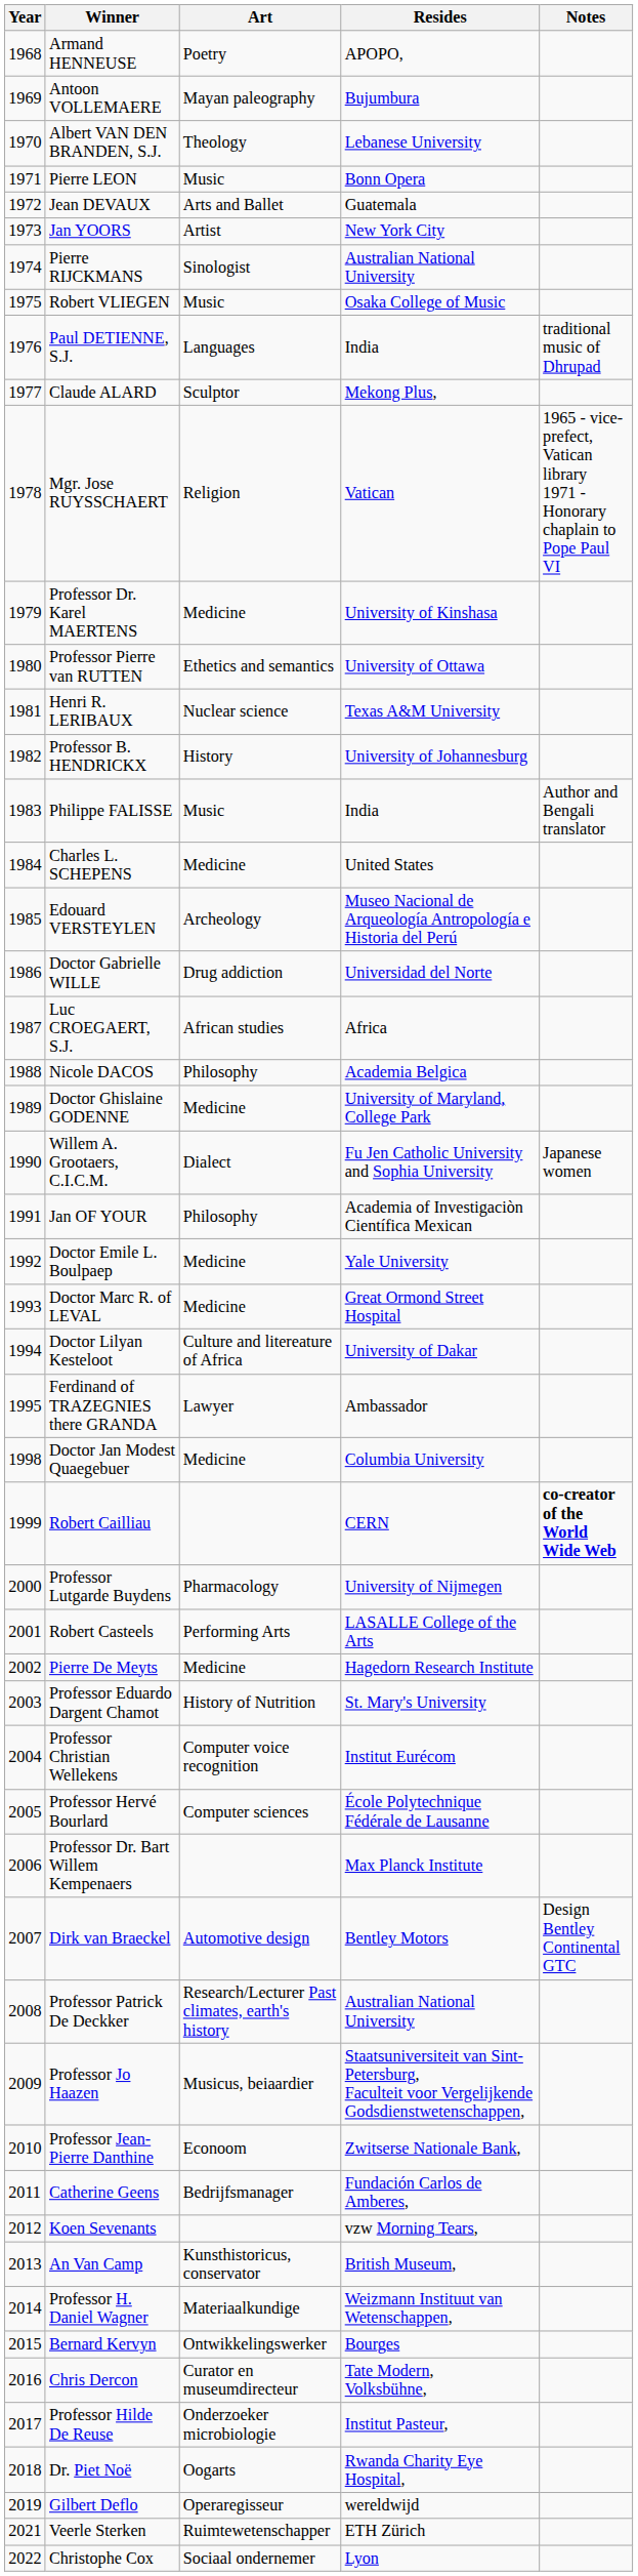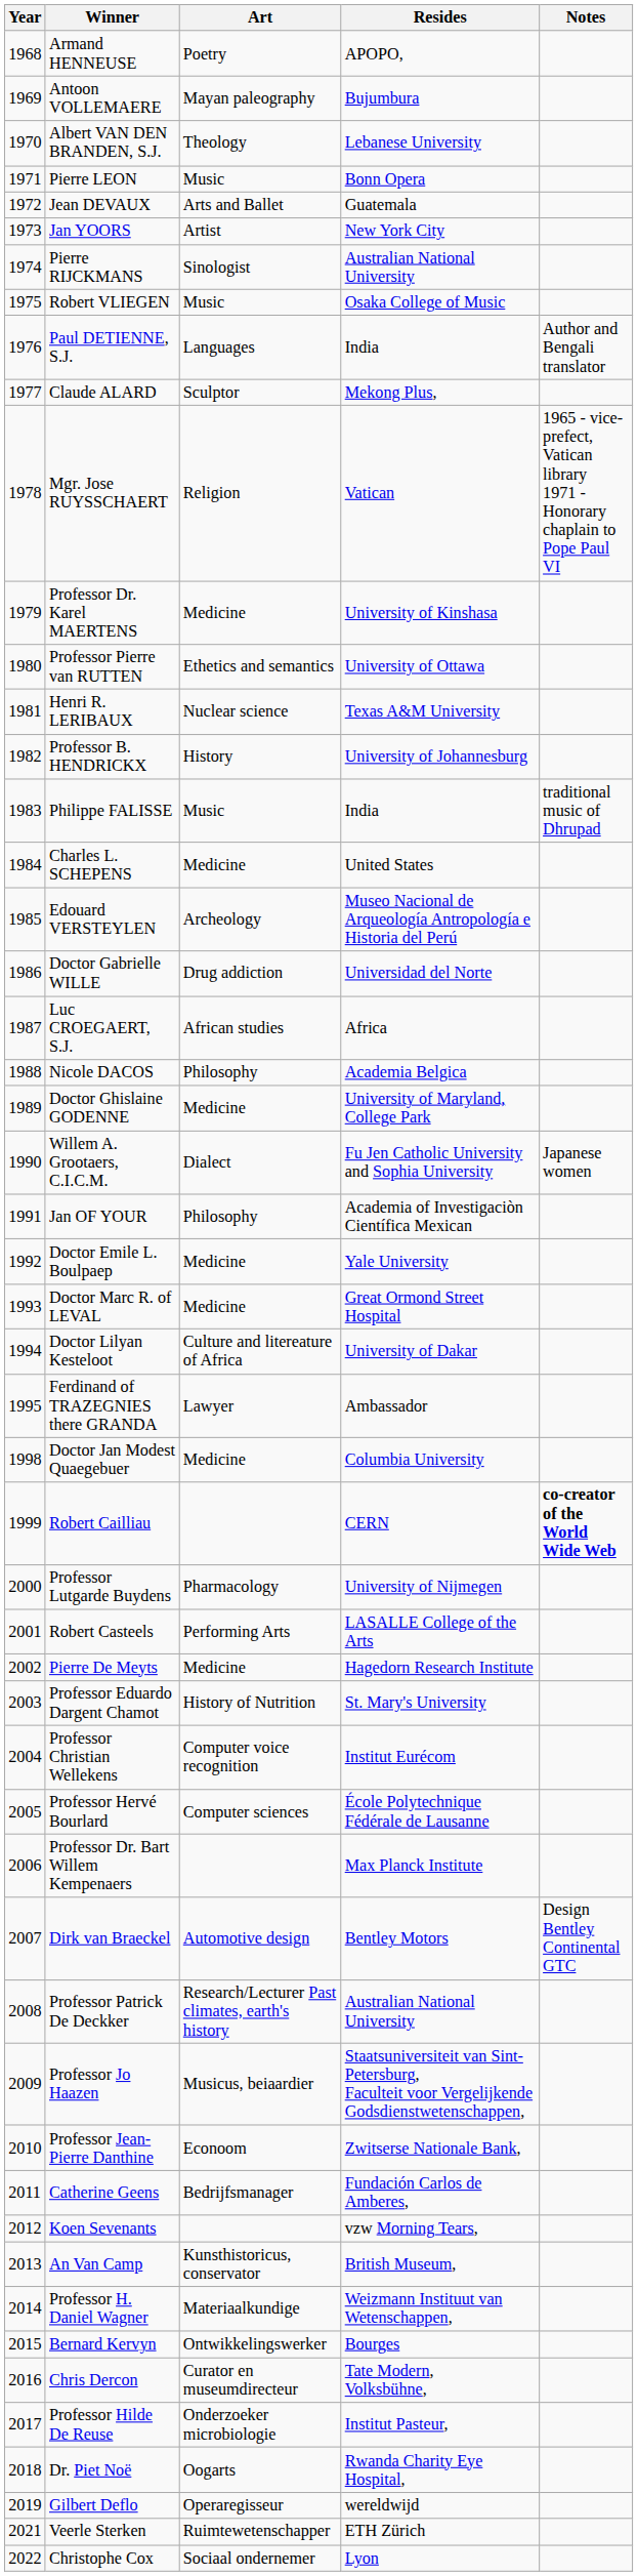Paul DETIENNE, S.J. | Notes: traditional music of Dhrupad -> Author and Bengali translator
Philippe FALISSE | Notes: Author and Bengali translator -> traditional music of Dhrupad
